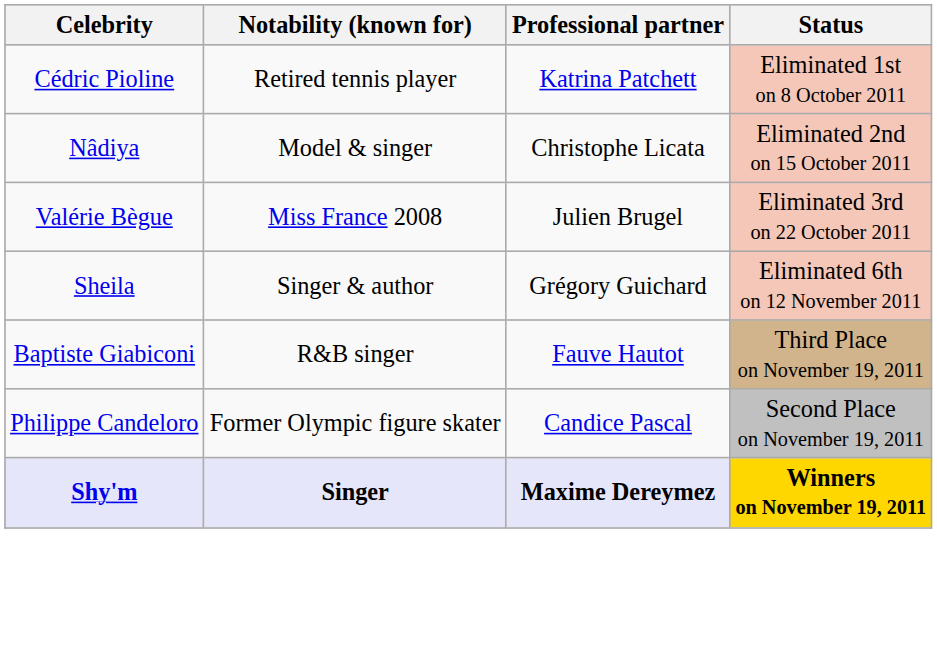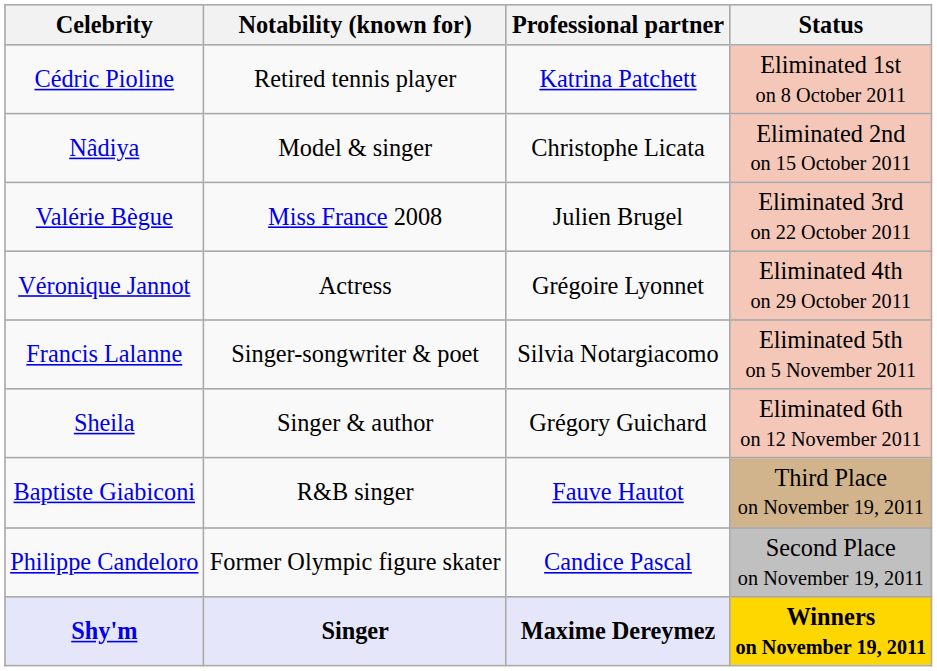+ row: Véronique Jannot | Actress | Grégoire Lyonnet | Eliminated 4th on 29 October 2011
+ row: Francis Lalanne | Singer-songwriter & poet | Silvia Notargiacomo | Eliminated 5th on 5 November 2011
